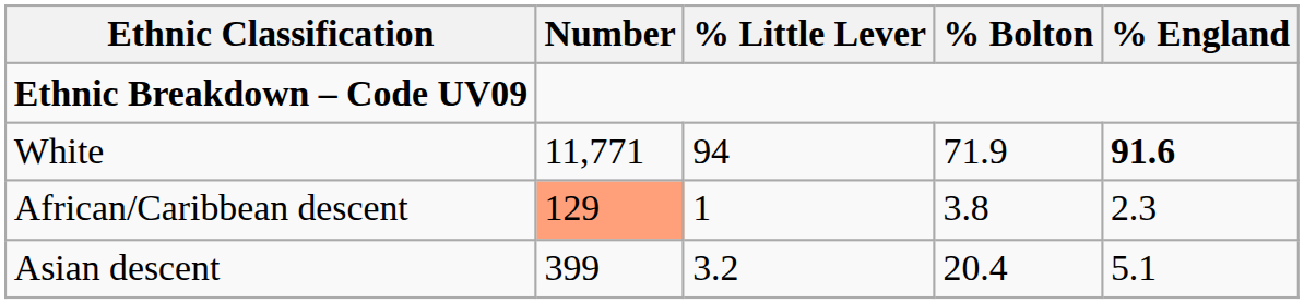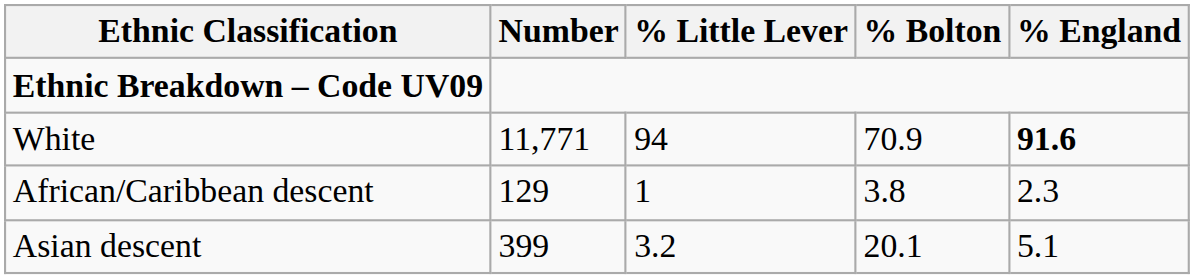White | % Bolton: 71.9 -> 70.9
African/Caribbean descent | Number: lightsalmon background -> no background
Asian descent | % Bolton: 20.4 -> 20.1
